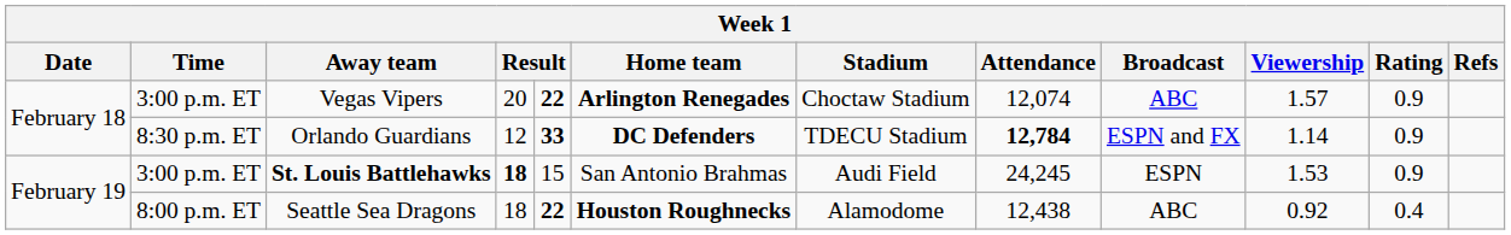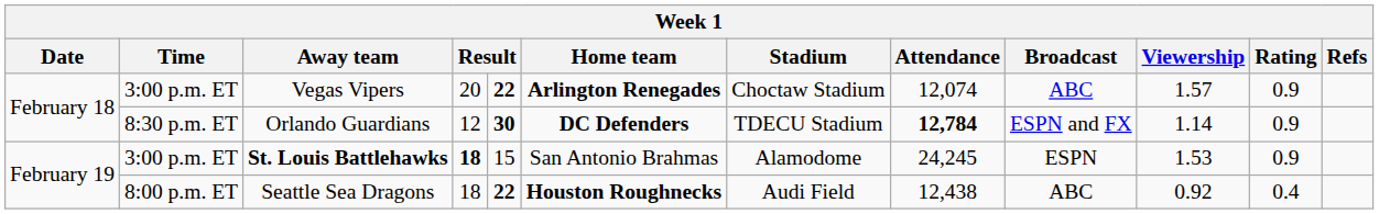Orlando Guardians | column 5: 33 -> 30
St. Louis Battlehawks | Stadium: Audi Field -> Alamodome
Seattle Sea Dragons | Stadium: Alamodome -> Audi Field
